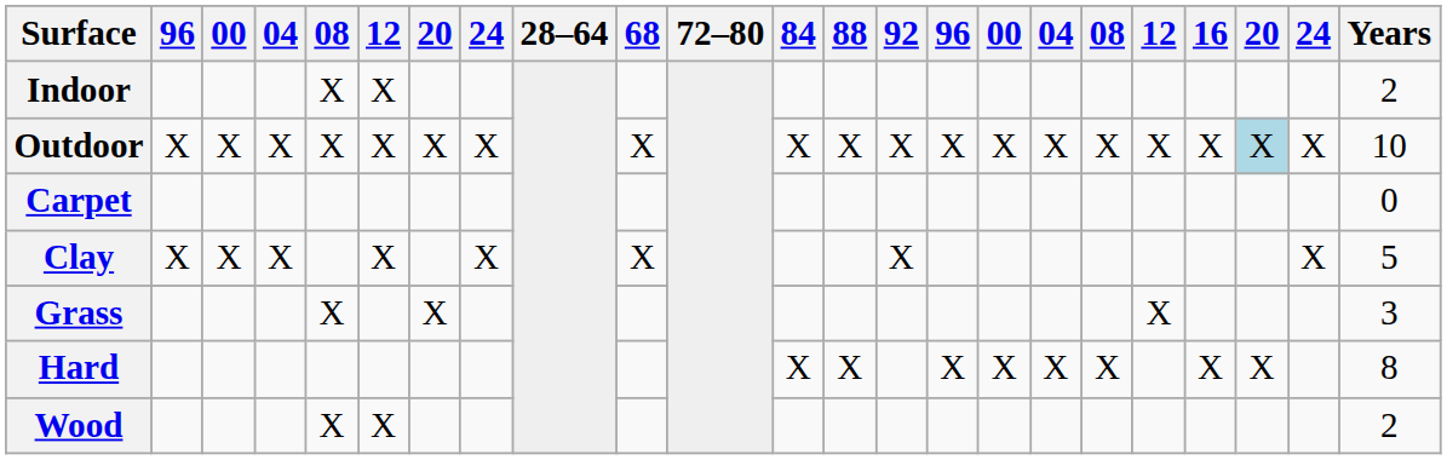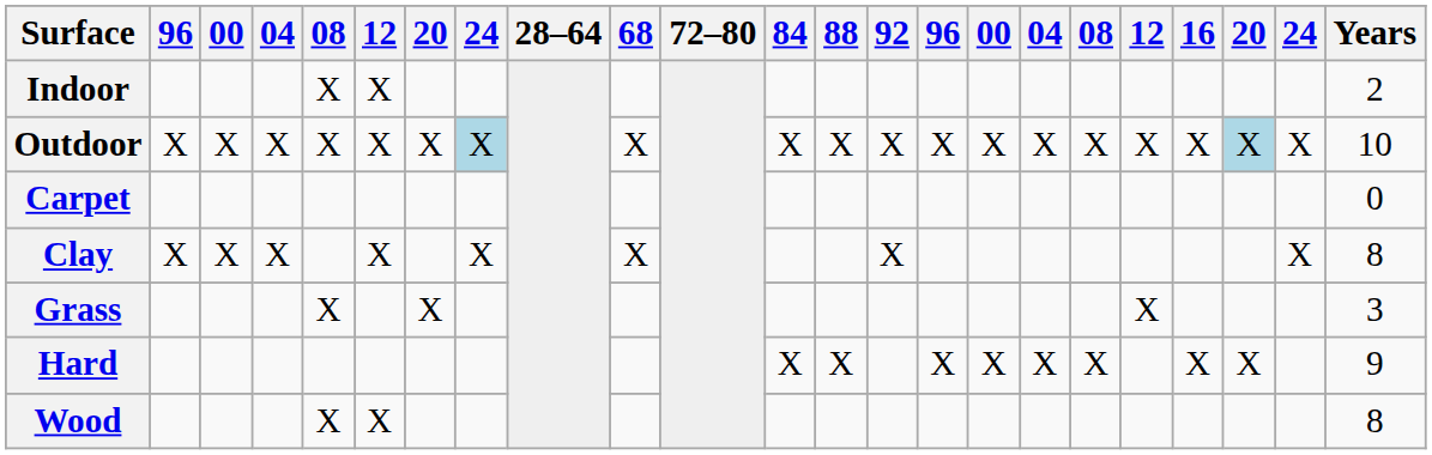Outdoor | column 8: no background -> lightblue background
Clay | Years: 5 -> 8
Hard | Years: 8 -> 9
Wood | Years: 2 -> 8
